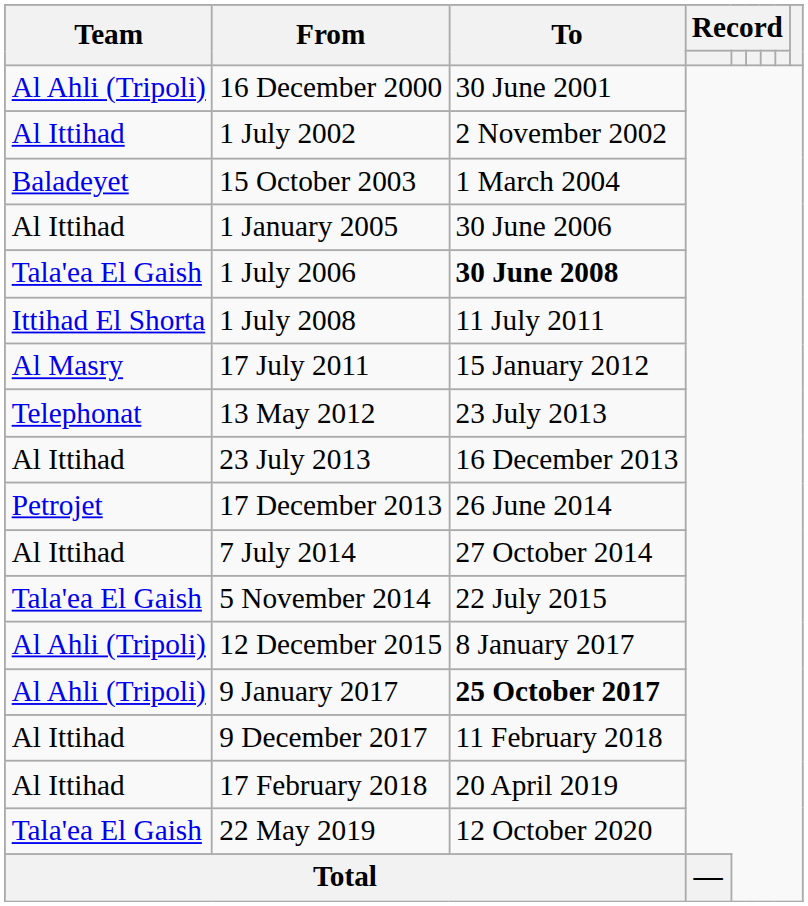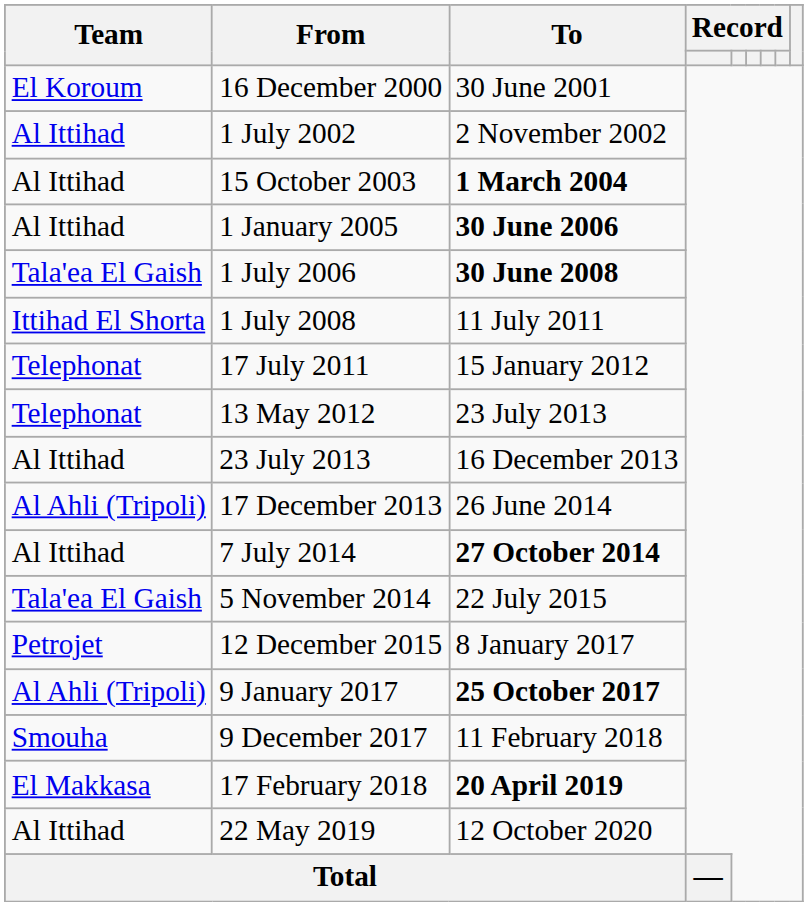16 December 2000 | Team: Al Ahli (Tripoli) -> El Koroum
15 October 2003 | Team: Baladeyet -> Al Ittihad
15 October 2003 | To: normal -> bold
1 January 2005 | To: normal -> bold
17 July 2011 | Team: Al Masry -> Telephonat
17 December 2013 | Team: Petrojet -> Al Ahli (Tripoli)
7 July 2014 | To: normal -> bold
12 December 2015 | Team: Al Ahli (Tripoli) -> Petrojet
9 December 2017 | Team: Al Ittihad -> Smouha
17 February 2018 | Team: Al Ittihad -> El Makkasa
17 February 2018 | To: normal -> bold
22 May 2019 | Team: Tala'ea El Gaish -> Al Ittihad
